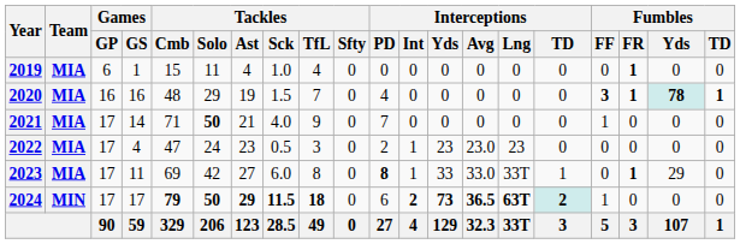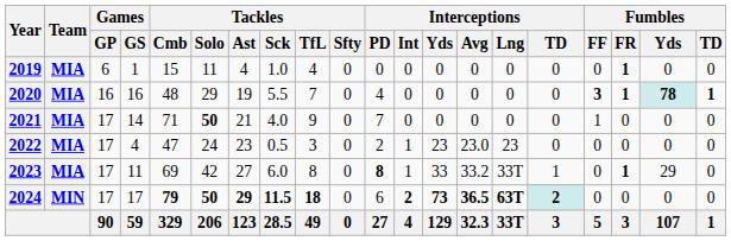2020 | Tackles / Sck: 1.5 -> 5.5
2023 | Interceptions / Avg: 33.0 -> 33.2
2024 | Fumbles / FF: 1 -> 0
